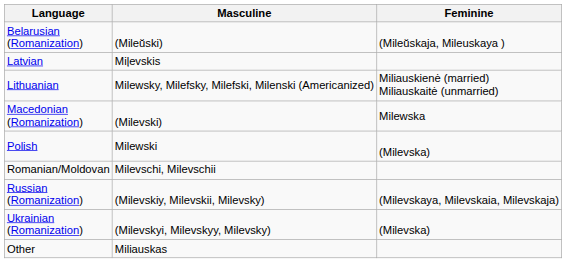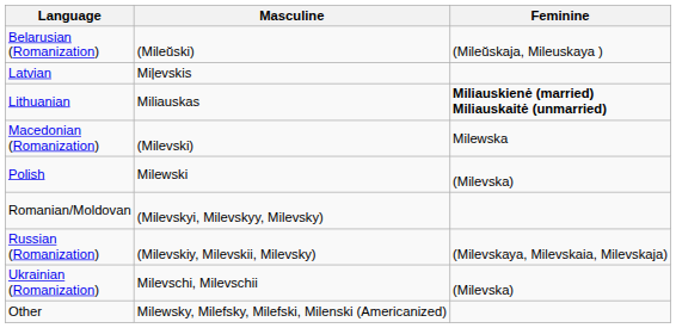Lithuanian | Masculine: Milewsky, Milefsky, Milefski, Milenski (Americanized) -> Miliauskas
Lithuanian | Feminine: normal -> bold
Romanian/Moldovan | Masculine: Milevschi, Milevschii -> (Milevskyi, Milevskyy, Milevsky)
Ukrainian (Romanization) | Masculine: (Milevskyi, Milevskyy, Milevsky) -> Milevschi, Milevschii
Other | Masculine: Miliauskas -> Milewsky, Milefsky, Milefski, Milenski (Americanized)
